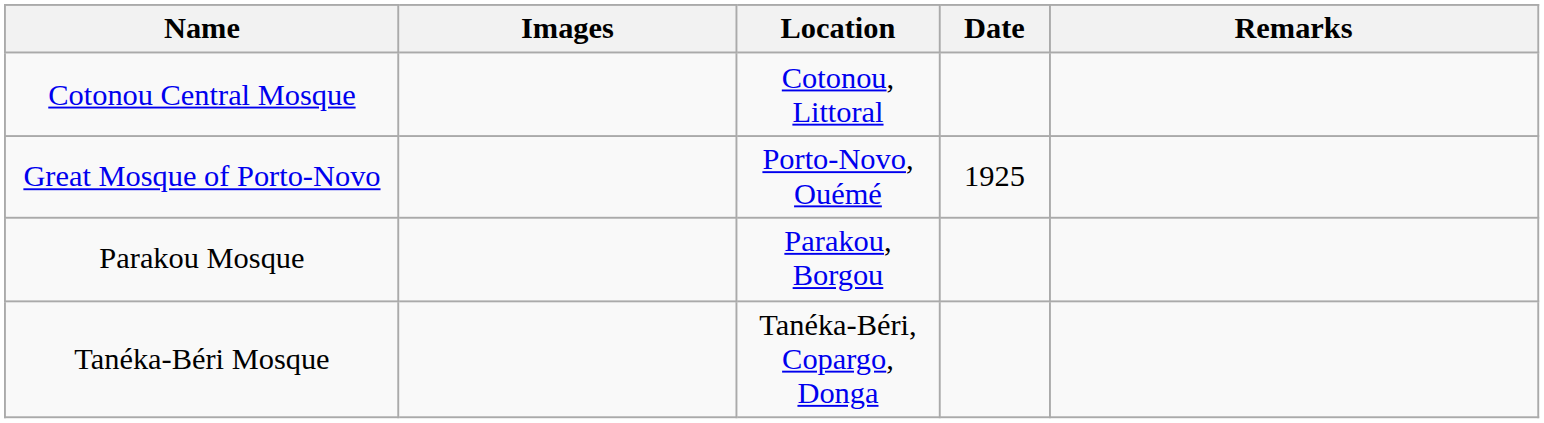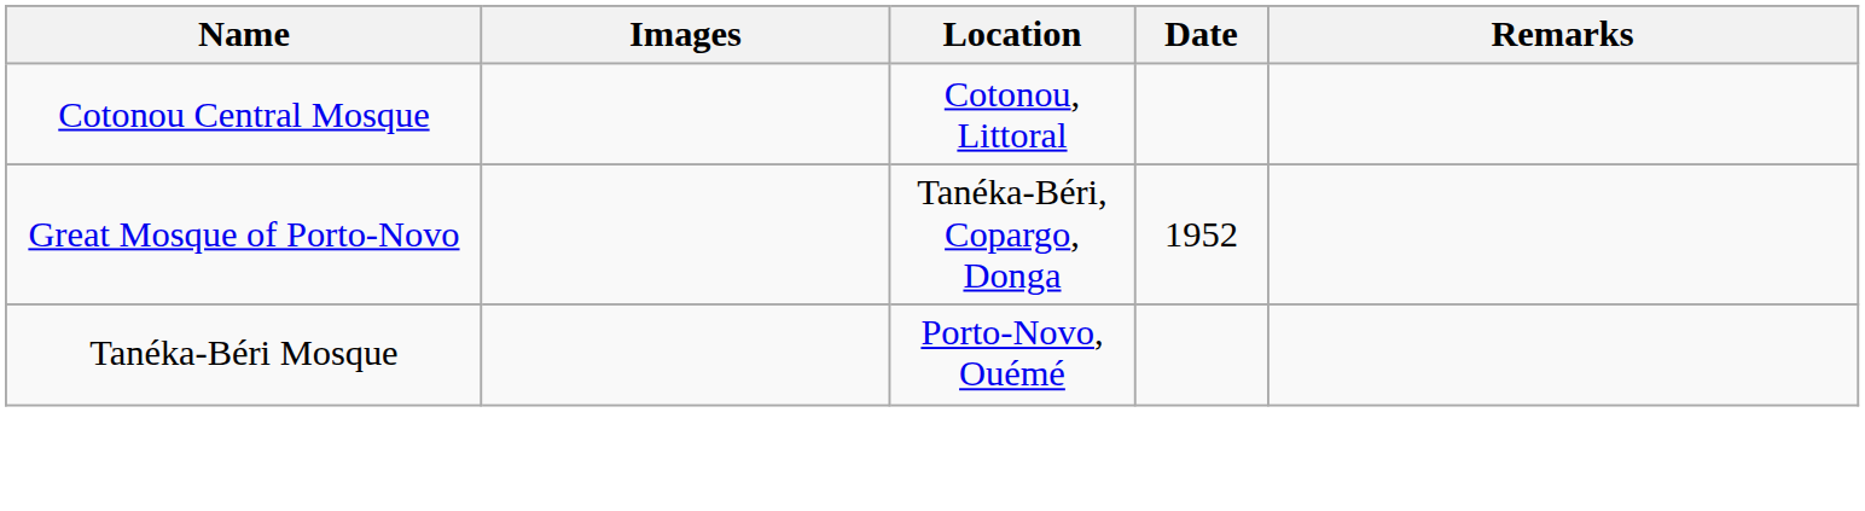Great Mosque of Porto-Novo | Location: Porto-Novo, Ouémé -> Tanéka-Béri, Copargo, Donga
Great Mosque of Porto-Novo | Date: 1925 -> 1952
- row: Parakou Mosque | Parakou, Borgou
Tanéka-Béri Mosque | Location: Tanéka-Béri, Copargo, Donga -> Porto-Novo, Ouémé
